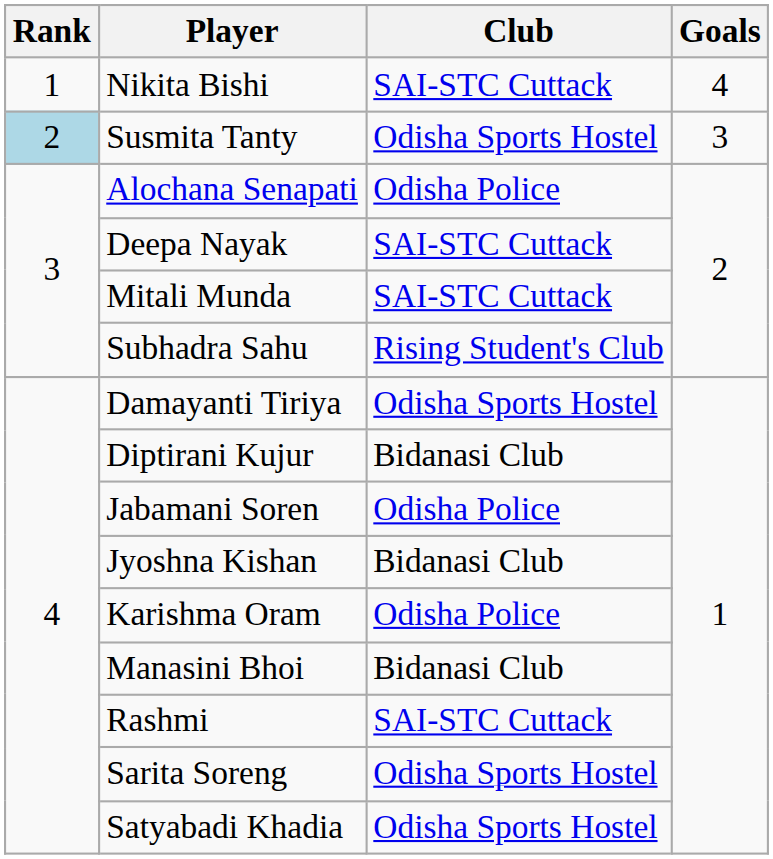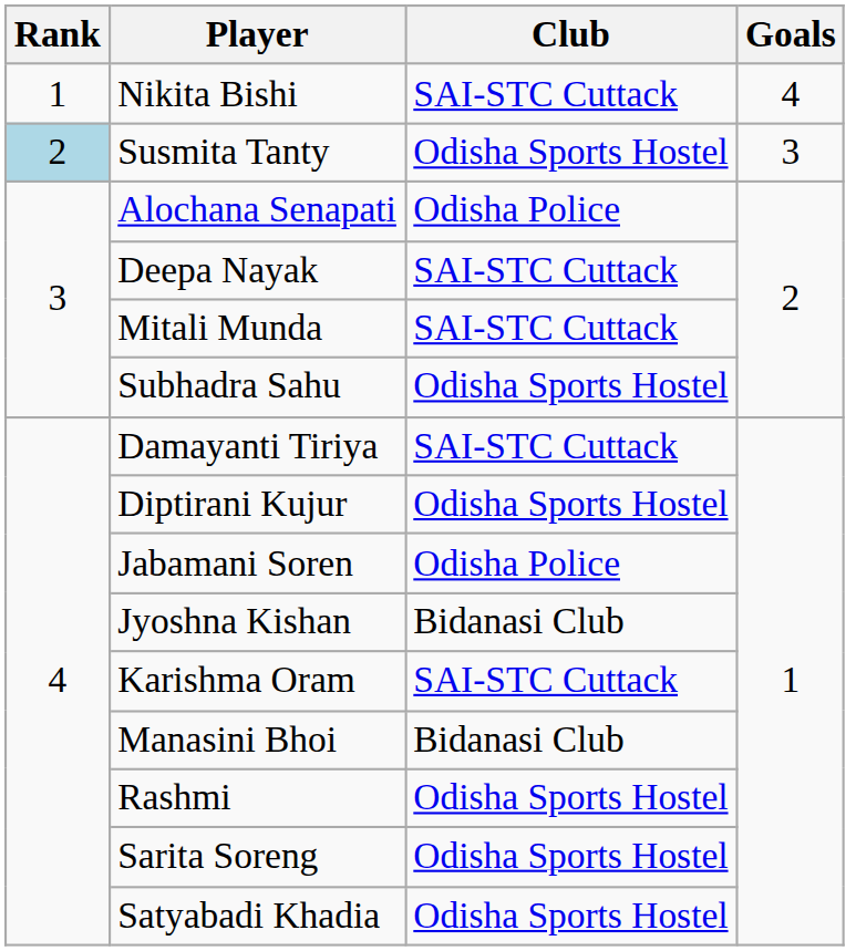Subhadra Sahu | Club: Rising Student's Club -> Odisha Sports Hostel
Damayanti Tiriya | Club: Odisha Sports Hostel -> SAI-STC Cuttack
Diptirani Kujur | Club: Bidanasi Club -> Odisha Sports Hostel
Karishma Oram | Club: Odisha Police -> SAI-STC Cuttack
Rashmi | Club: SAI-STC Cuttack -> Odisha Sports Hostel
